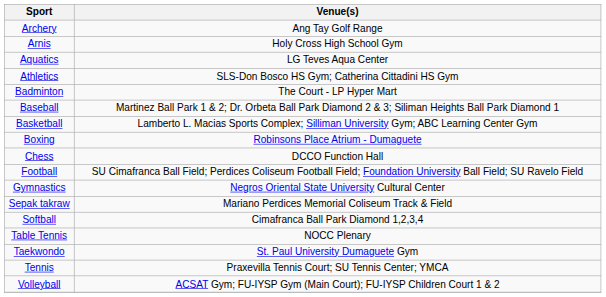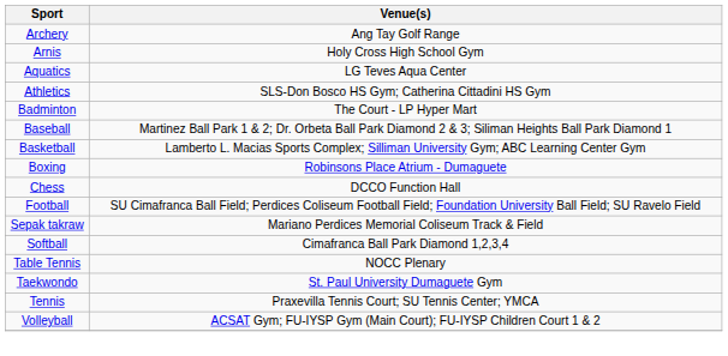- row: Gymnastics | Negros Oriental State University Cultural Center
